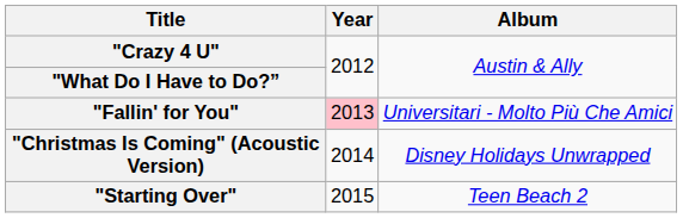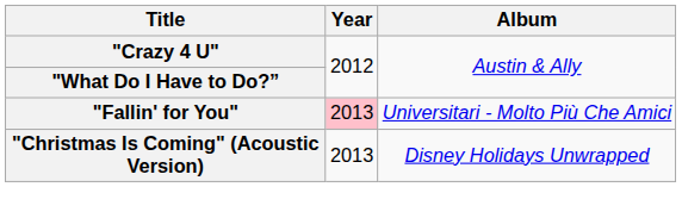"Christmas Is Coming" (Acoustic Version) | Year: 2014 -> 2013
- row: "Starting Over" | 2015 | Teen Beach 2
